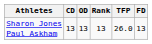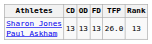columns swapped: FD <-> Rank
